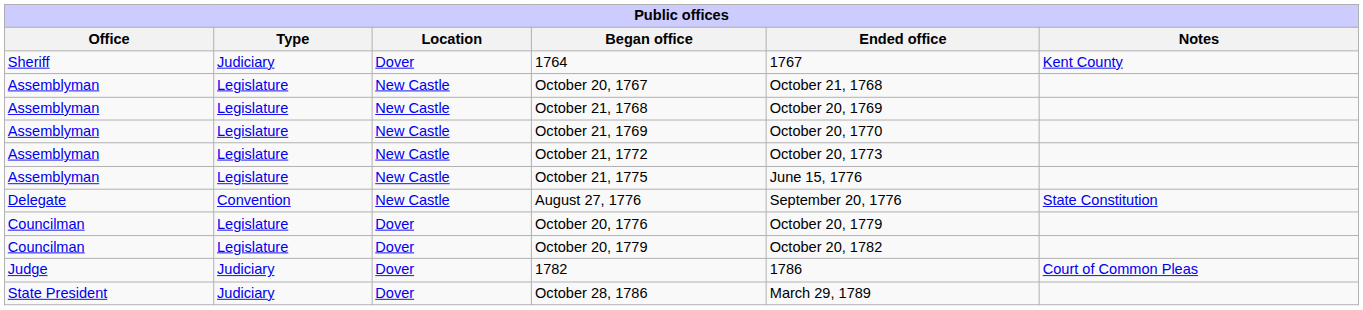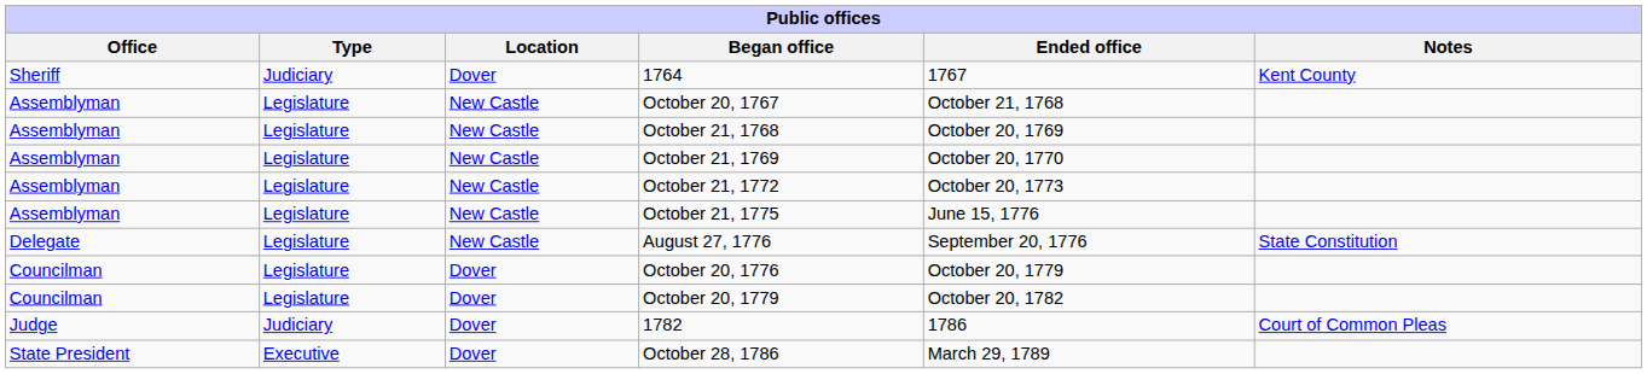August 27, 1776 | Type: Convention -> Legislature
October 28, 1786 | Type: Judiciary -> Executive
